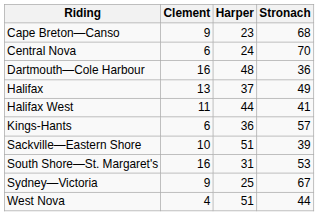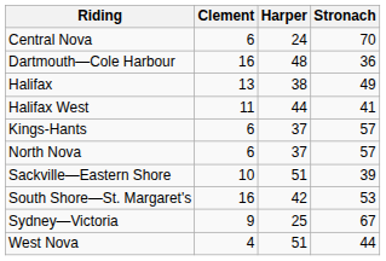- row: Cape Breton—Canso | 9 | 23 | 68
Halifax | Harper: 37 -> 38
Kings-Hants | Harper: 36 -> 37
+ row: North Nova | 6 | 37 | 57
South Shore—St. Margaret's | Harper: 31 -> 42
